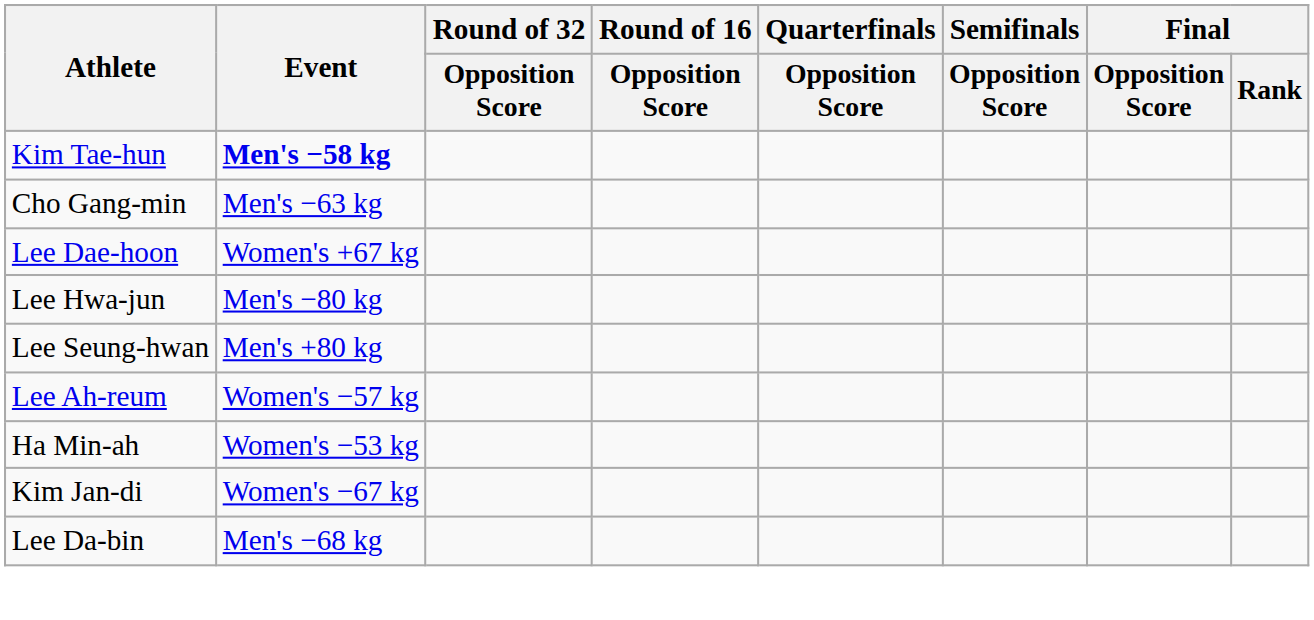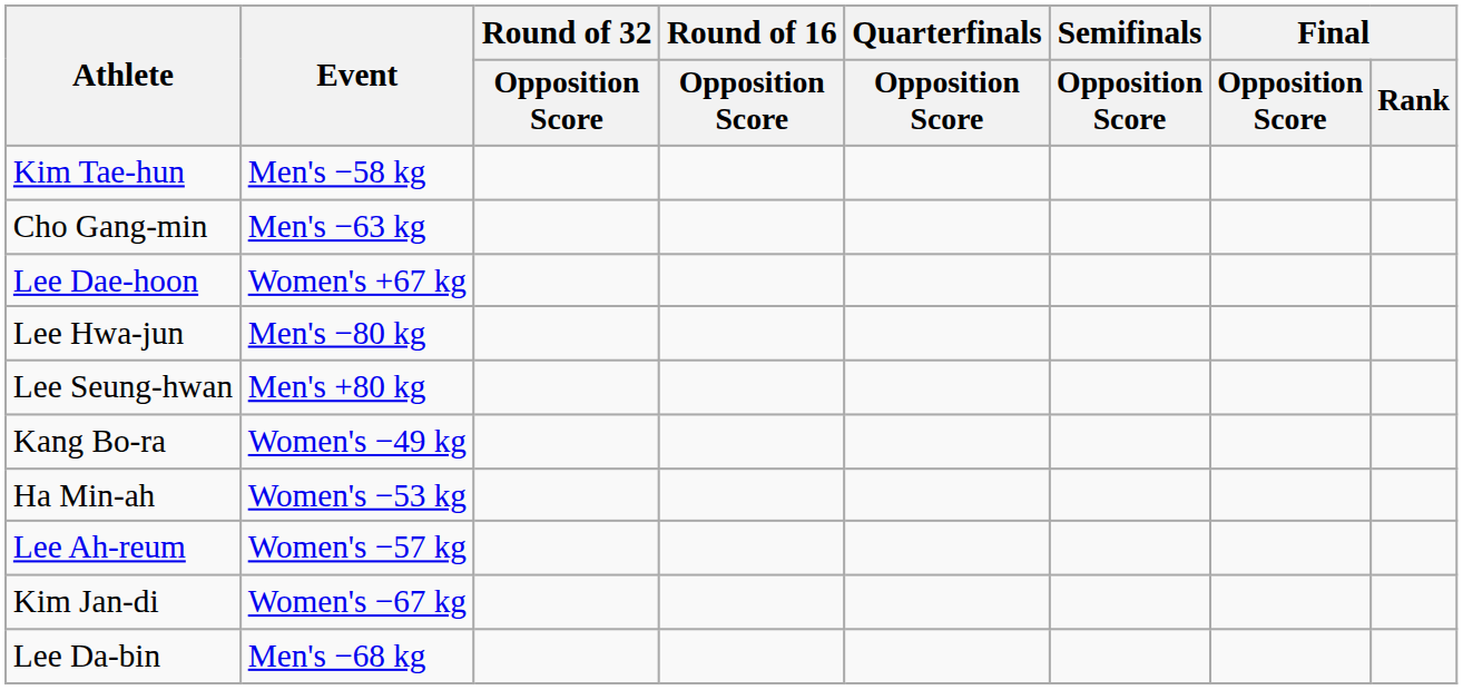Kim Tae-hun | Event: bold -> normal
+ row: Kang Bo-ra | Women's −49 kg
rows swapped: Ha Min-ah <-> Lee Ah-reum
